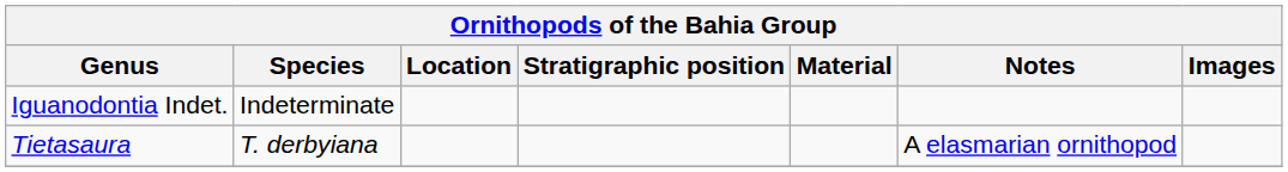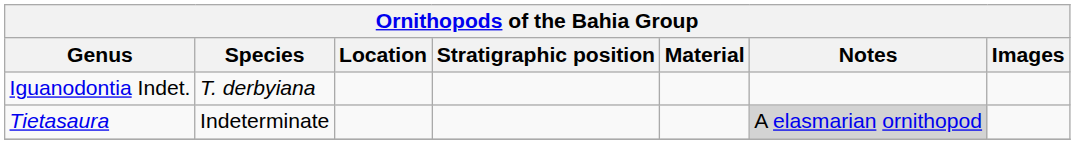Iguanodontia Indet. | Species: Indeterminate -> T. derbyiana
Tietasaura | Species: T. derbyiana -> Indeterminate
Tietasaura | Notes: no background -> lightgrey background
